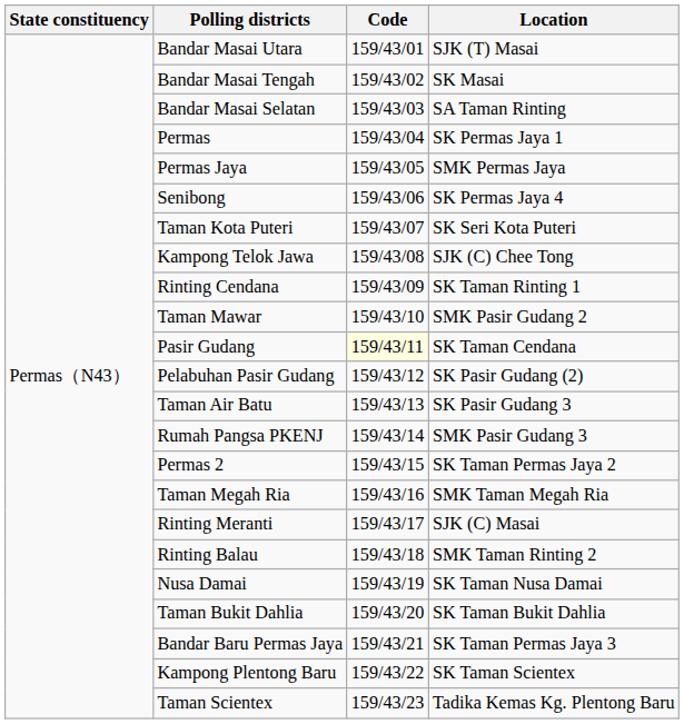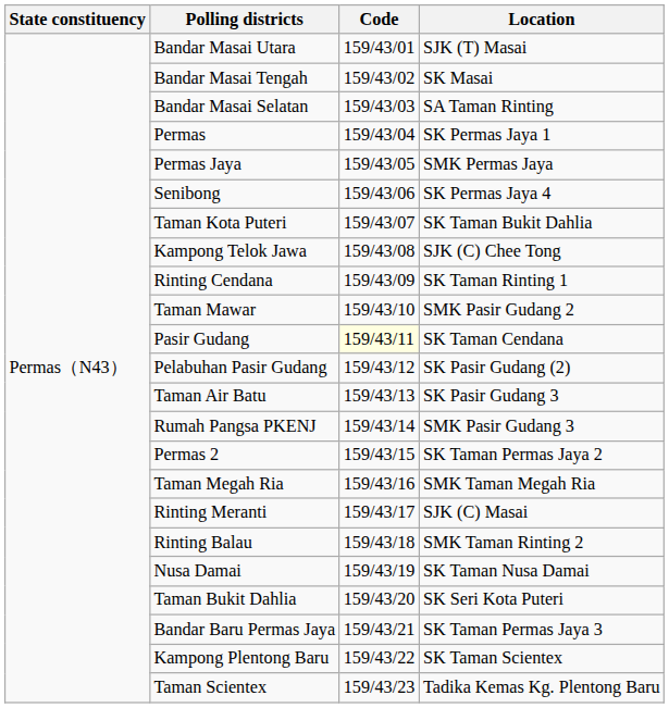Taman Kota Puteri | Location: SK Seri Kota Puteri -> SK Taman Bukit Dahlia
Taman Bukit Dahlia | Location: SK Taman Bukit Dahlia -> SK Seri Kota Puteri
